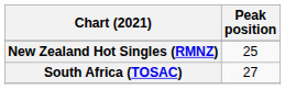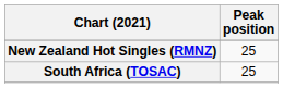South Africa (TOSAC) | Peak position: 27 -> 25
